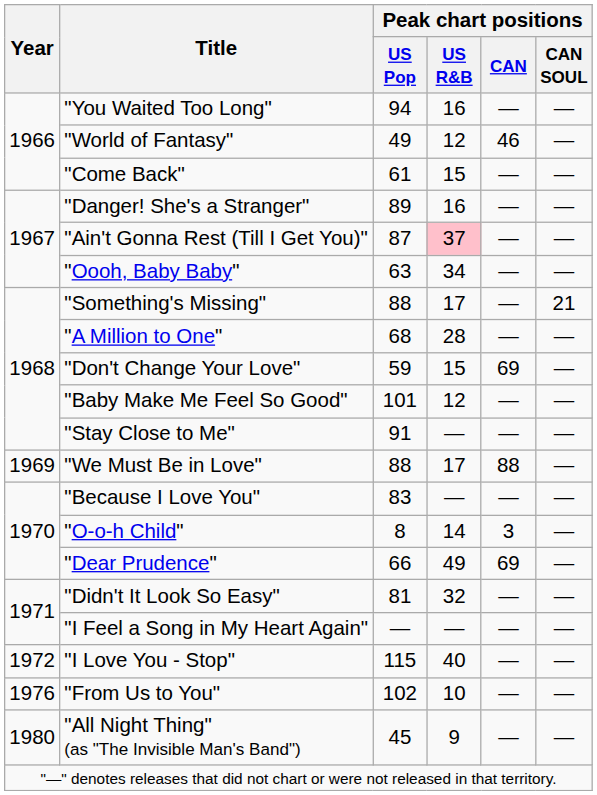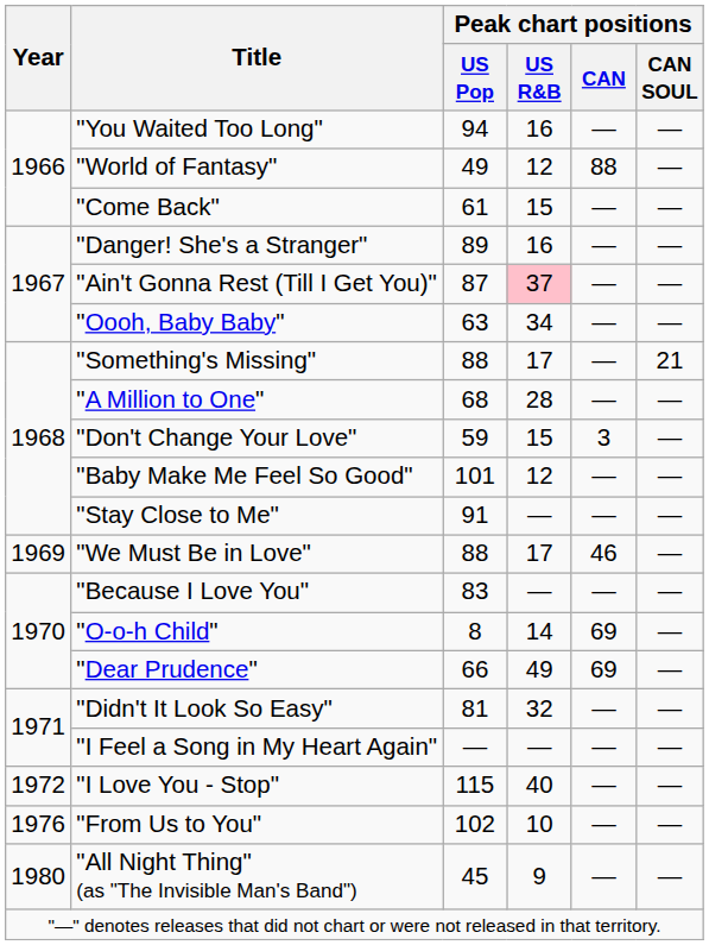"World of Fantasy" | Peak chart positions / CAN: 46 -> 88
"Don't Change Your Love" | Peak chart positions / CAN: 69 -> 3
"We Must Be in Love" | Peak chart positions / CAN: 88 -> 46
"O-o-h Child" | Peak chart positions / CAN: 3 -> 69
